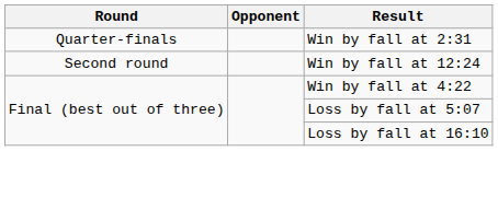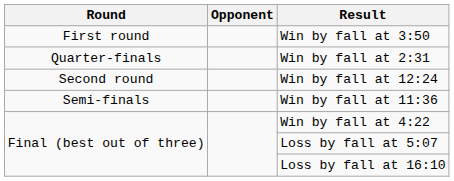+ row: First round | Win by fall at 3:50
+ row: Semi-finals | Win by fall at 11:36
